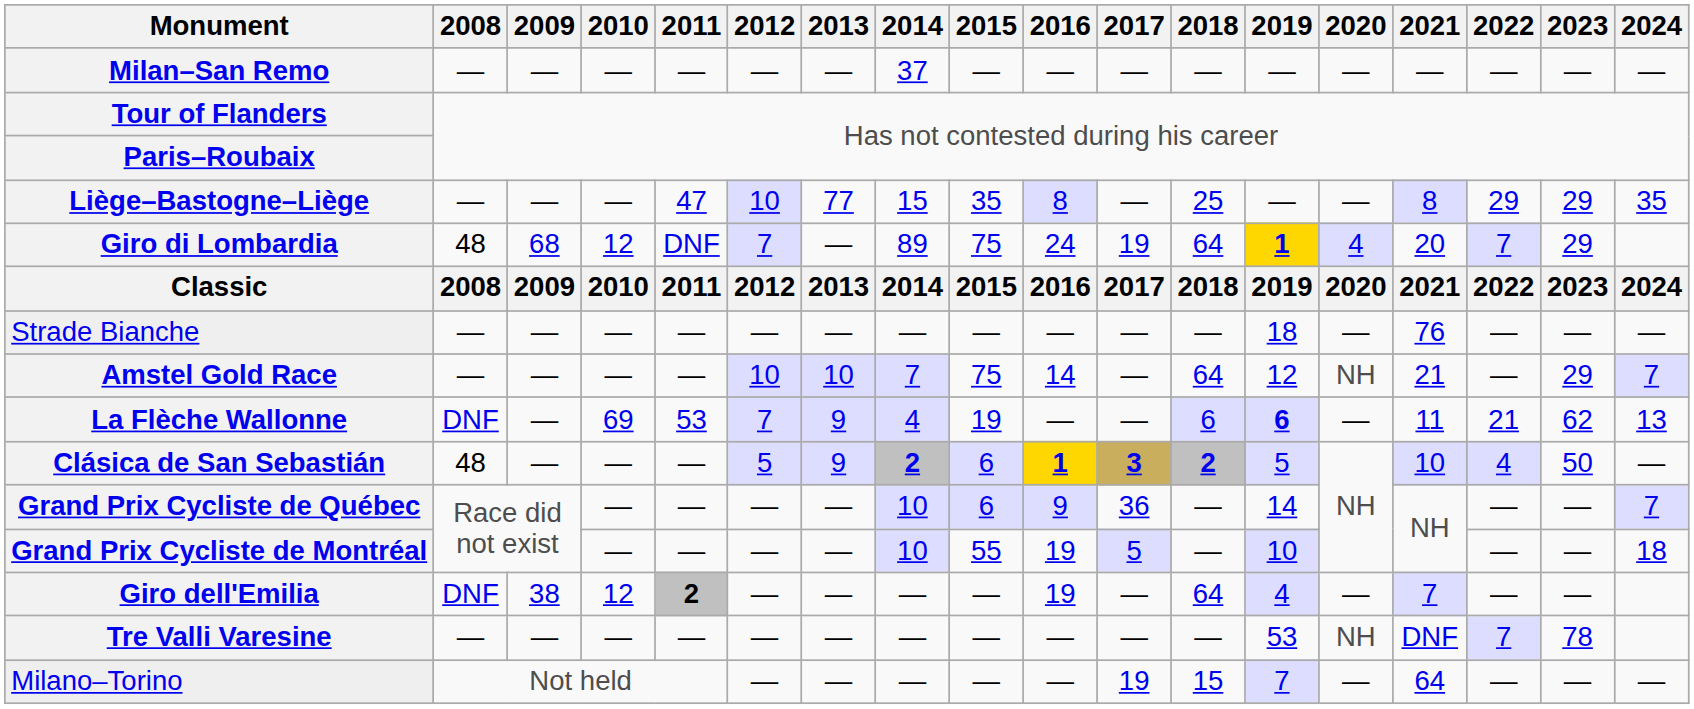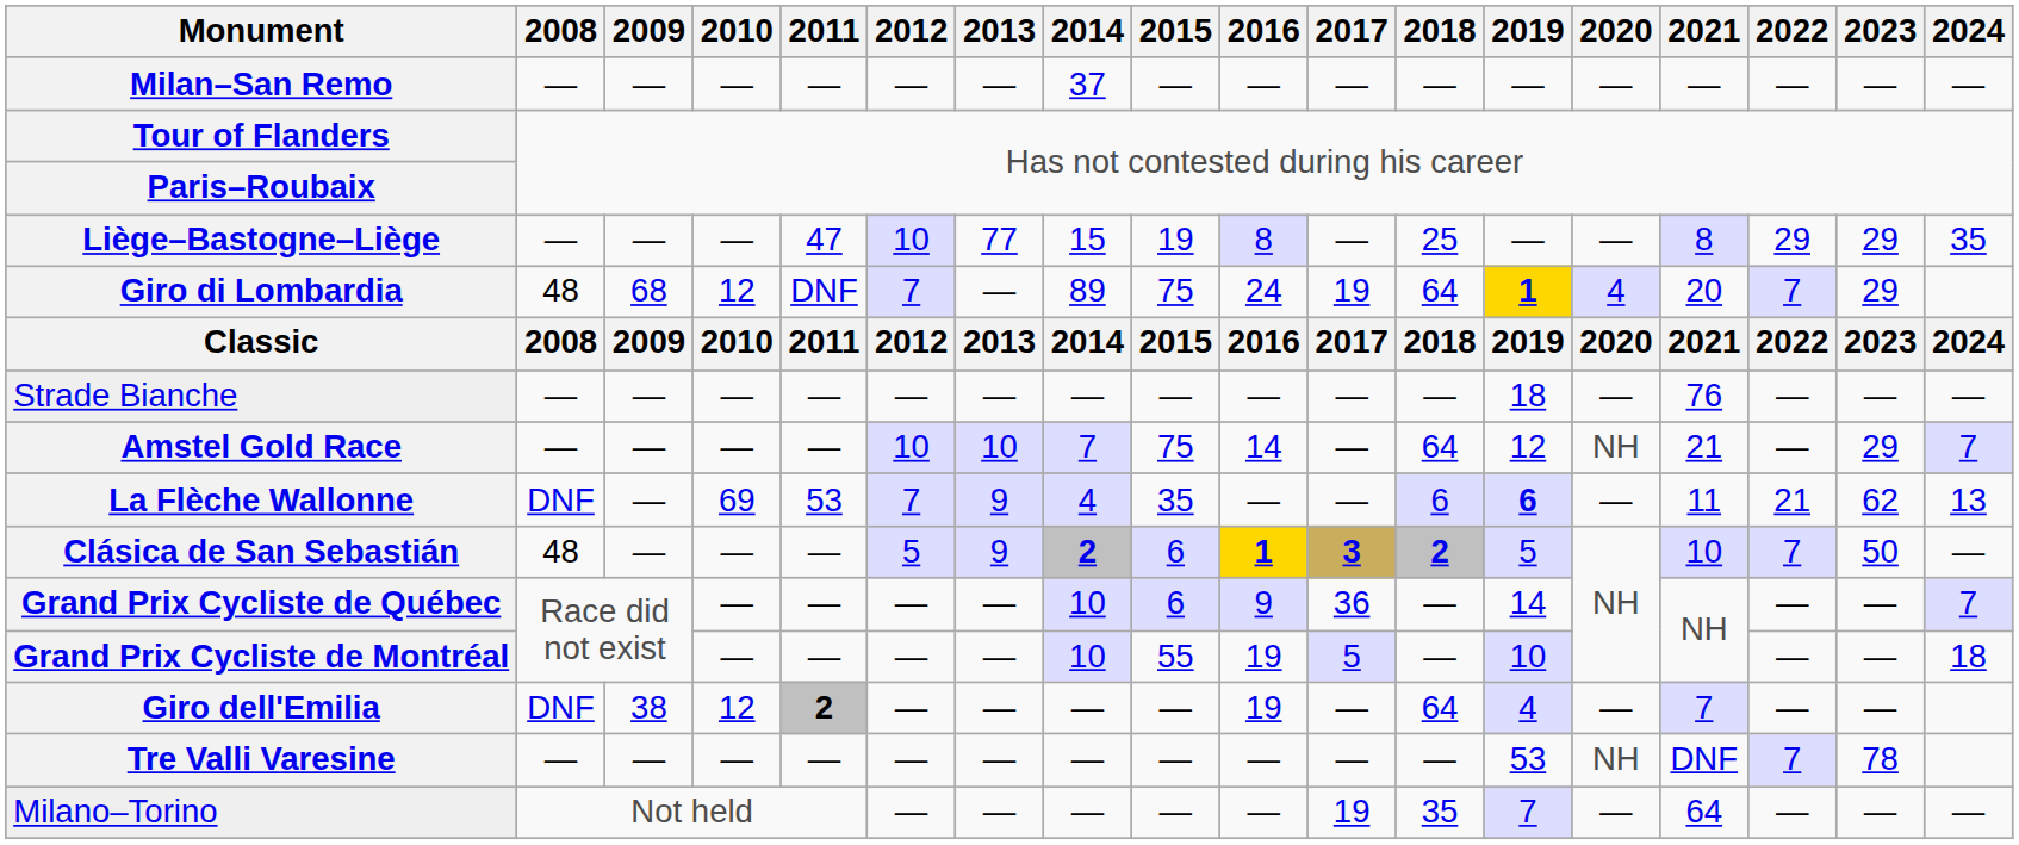Liège–Bastogne–Liège | 2015: 35 -> 19
La Flèche Wallonne | 2015: 19 -> 35
Clásica de San Sebastián | 2022: 4 -> 7
Milano–Torino | 2018: 15 -> 35
